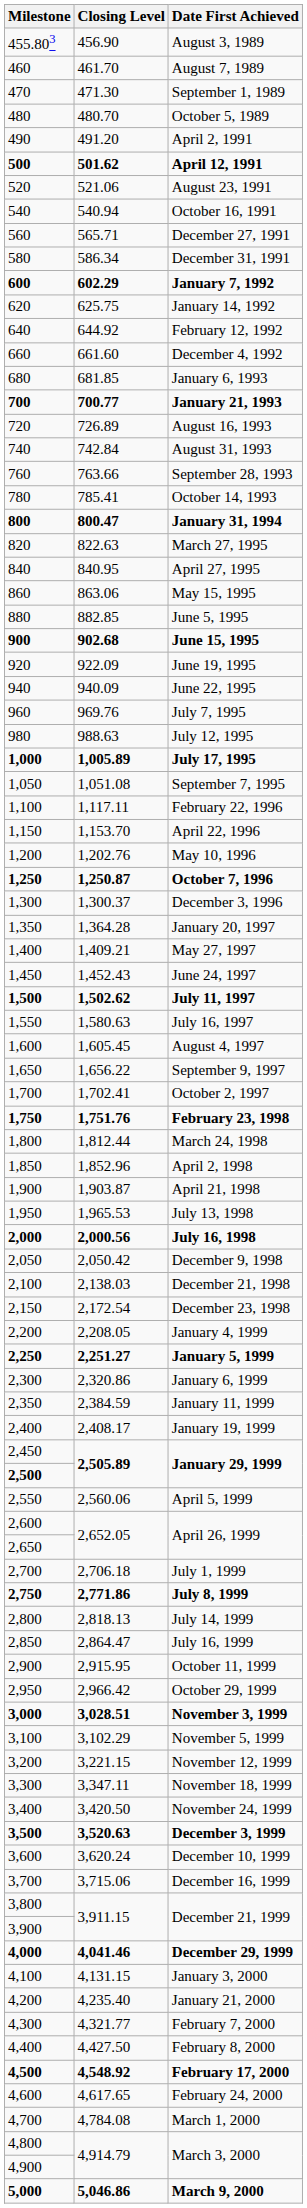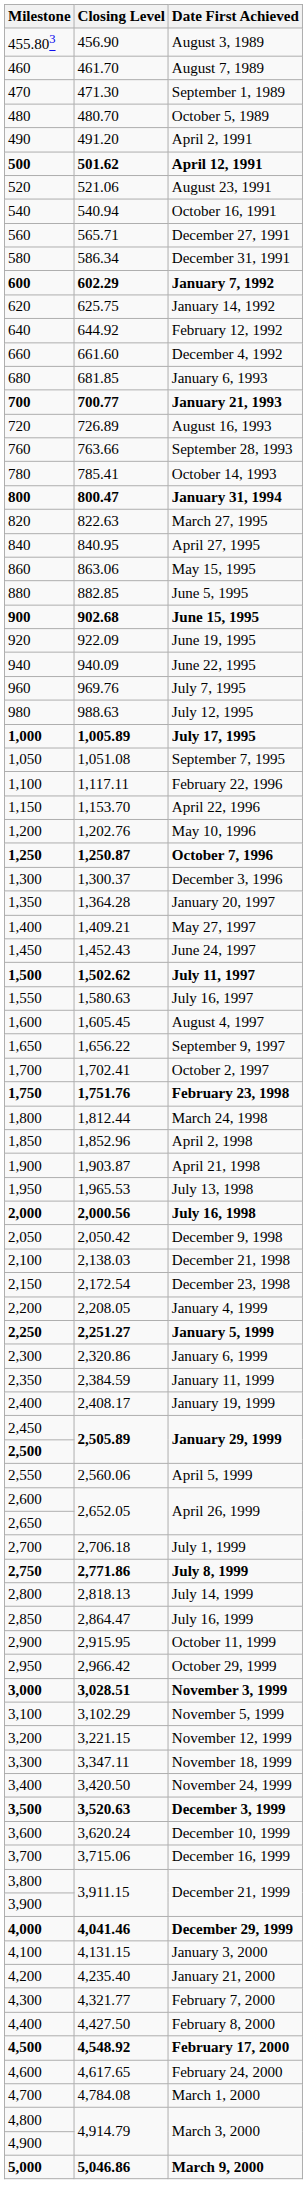- row: 740 | 742.84 | August 31, 1993
